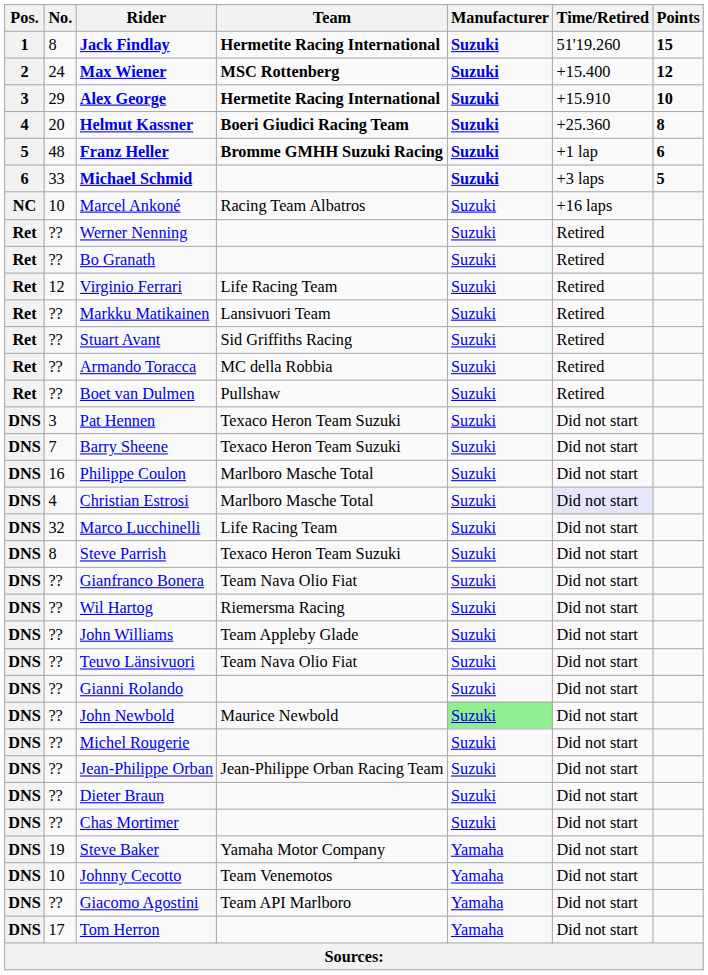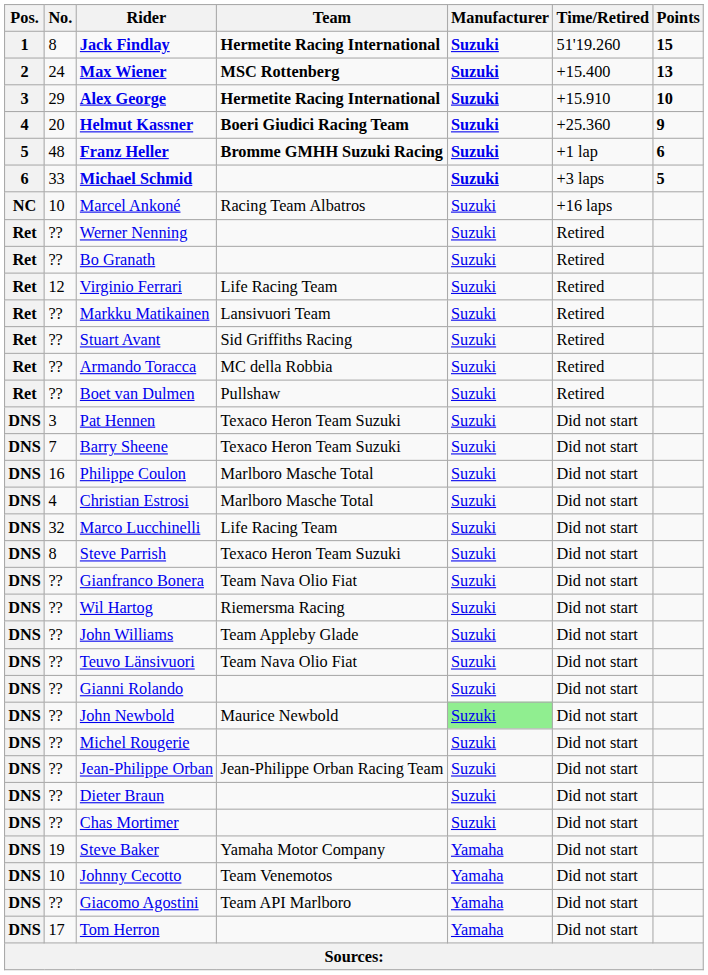Max Wiener | Points: 12 -> 13
Helmut Kassner | Points: 8 -> 9
Christian Estrosi | Time/Retired: lavender background -> no background
